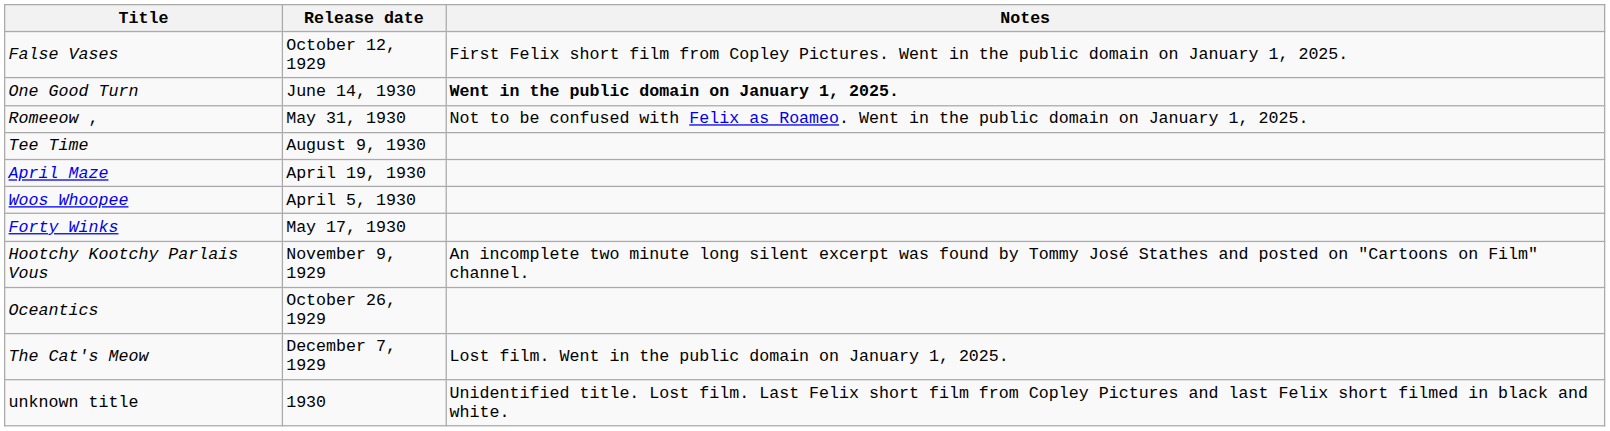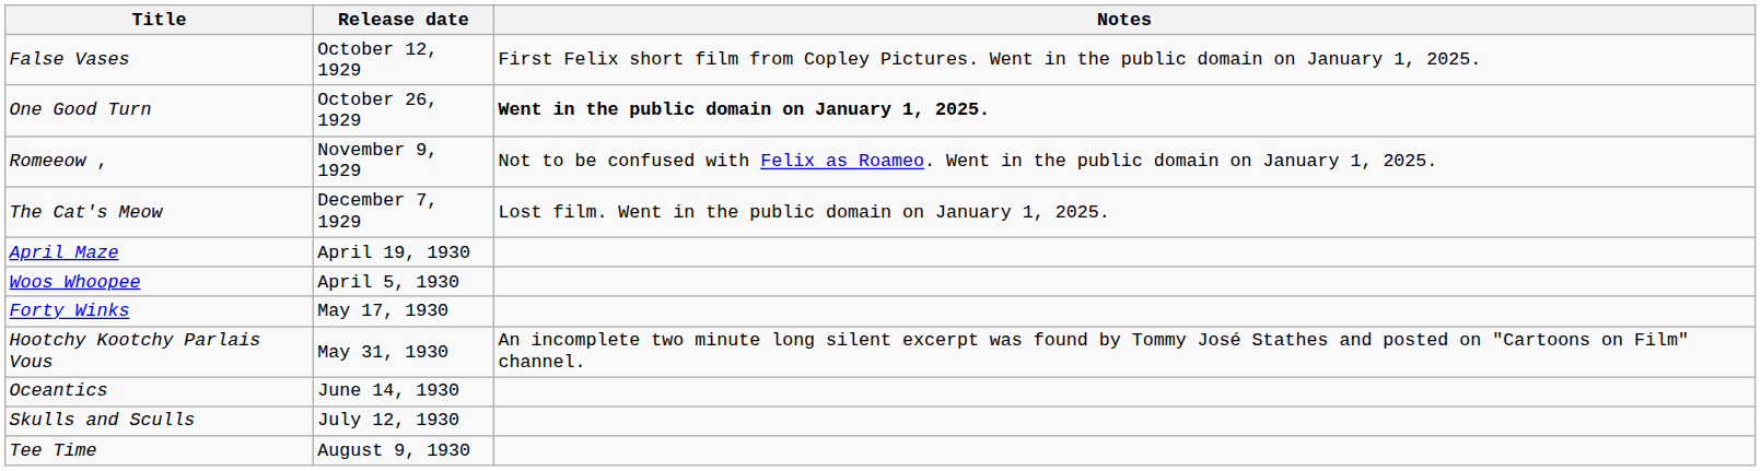One Good Turn | Release date: June 14, 1930 -> October 26, 1929
Romeeow , | Release date: May 31, 1930 -> November 9, 1929
rows swapped: The Cat's Meow <-> Tee Time
Hootchy Kootchy Parlais Vous | Release date: November 9, 1929 -> May 31, 1930
Oceantics | Release date: October 26, 1929 -> June 14, 1930
+ row: Skulls and Sculls | July 12, 1930
- row: unknown title | 1930 | Unidentified title. Lost film. Last Felix short film from Copley Pictures and last Felix short filmed in black and white.
